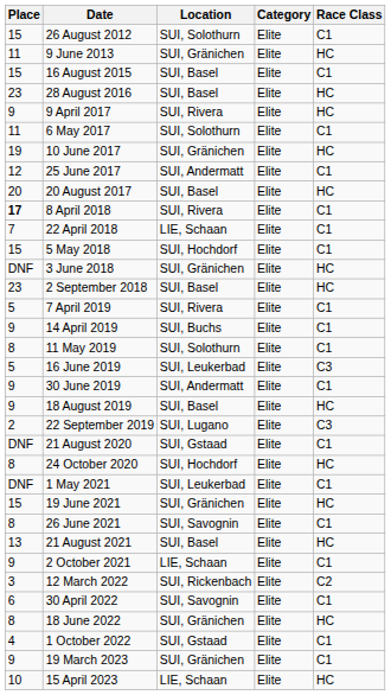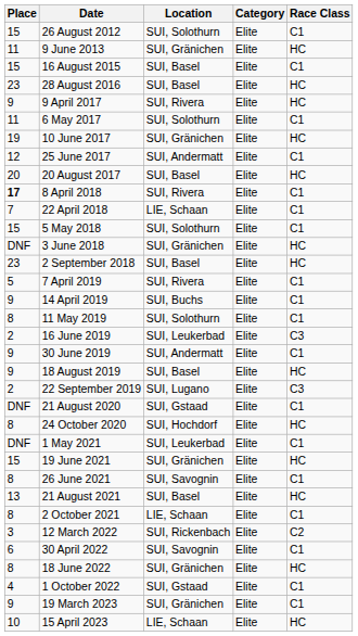5 May 2018 | Location: SUI, Hochdorf -> SUI, Solothurn
16 June 2019 | Place: 5 -> 2
2 October 2021 | Place: 9 -> 8
